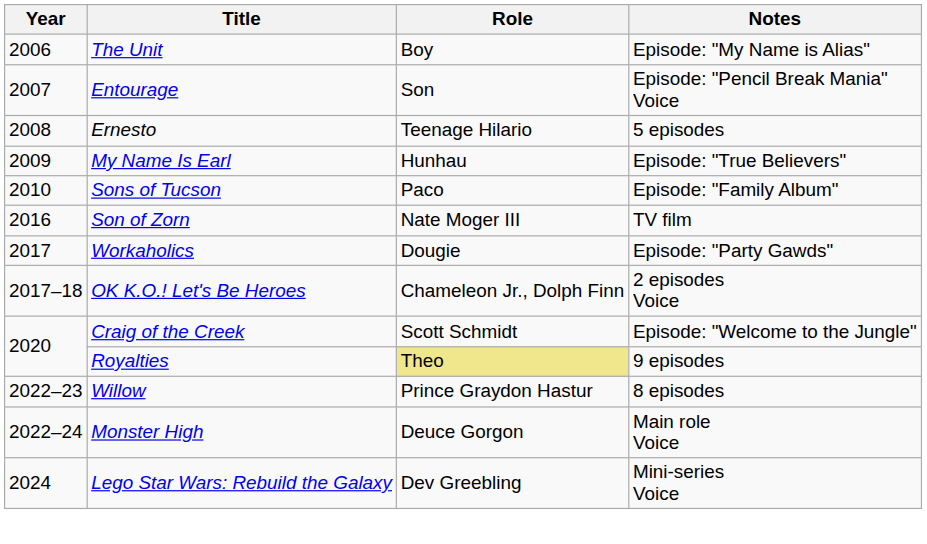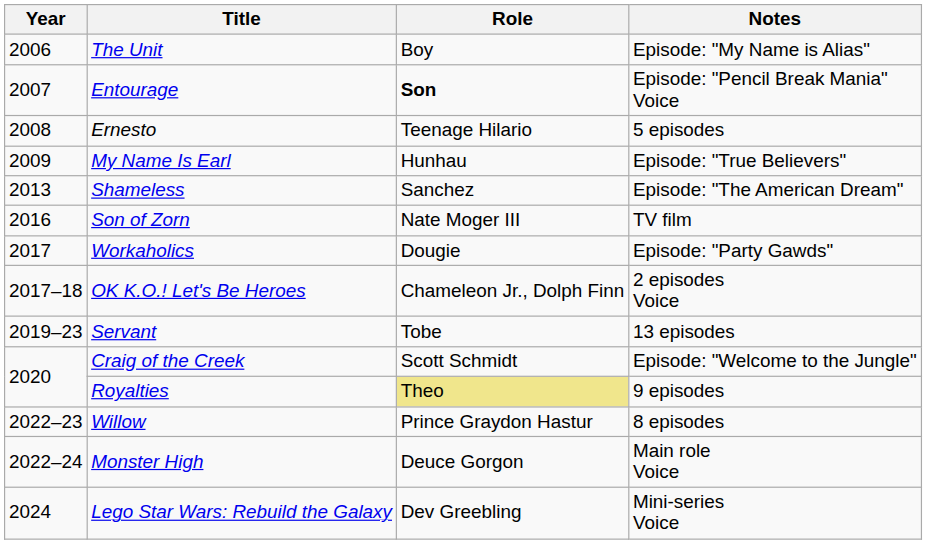Entourage | Role: normal -> bold
- row: 2010 | Sons of Tucson | Paco | Episode: "Family Album"
+ row: 2013 | Shameless | Sanchez | Episode: "The American Dream"
+ row: 2019–23 | Servant | Tobe | 13 episodes
